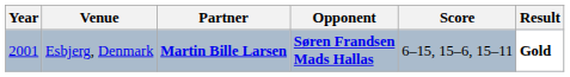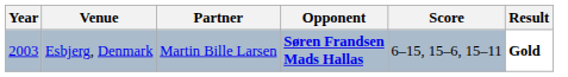Esbjerg, Denmark | Year: 2001 -> 2003
Esbjerg, Denmark | Partner: bold -> normal
